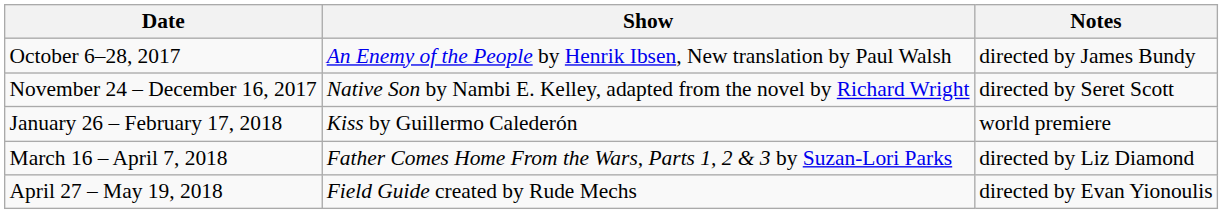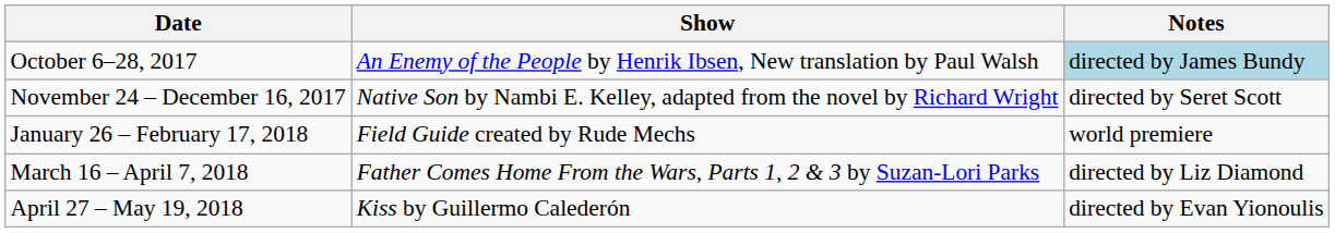October 6–28, 2017 | Notes: no background -> lightblue background
January 26 – February 17, 2018 | Show: Kiss by Guillermo Calederón -> Field Guide created by Rude Mechs
April 27 – May 19, 2018 | Show: Field Guide created by Rude Mechs -> Kiss by Guillermo Calederón
